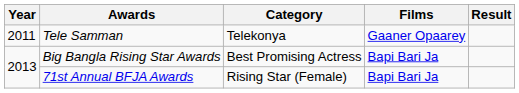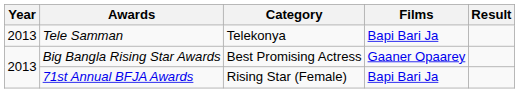Tele Samman | Year: 2011 -> 2013
Tele Samman | Films: Gaaner Opaarey -> Bapi Bari Ja
Big Bangla Rising Star Awards | Films: Bapi Bari Ja -> Gaaner Opaarey
